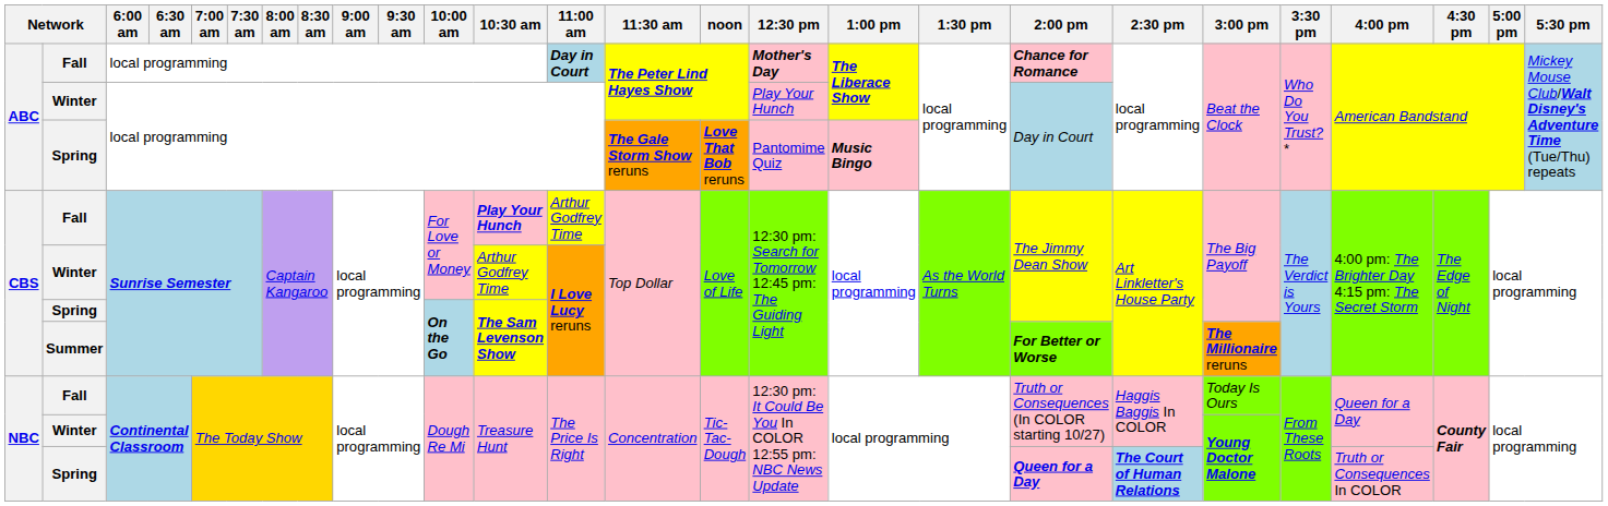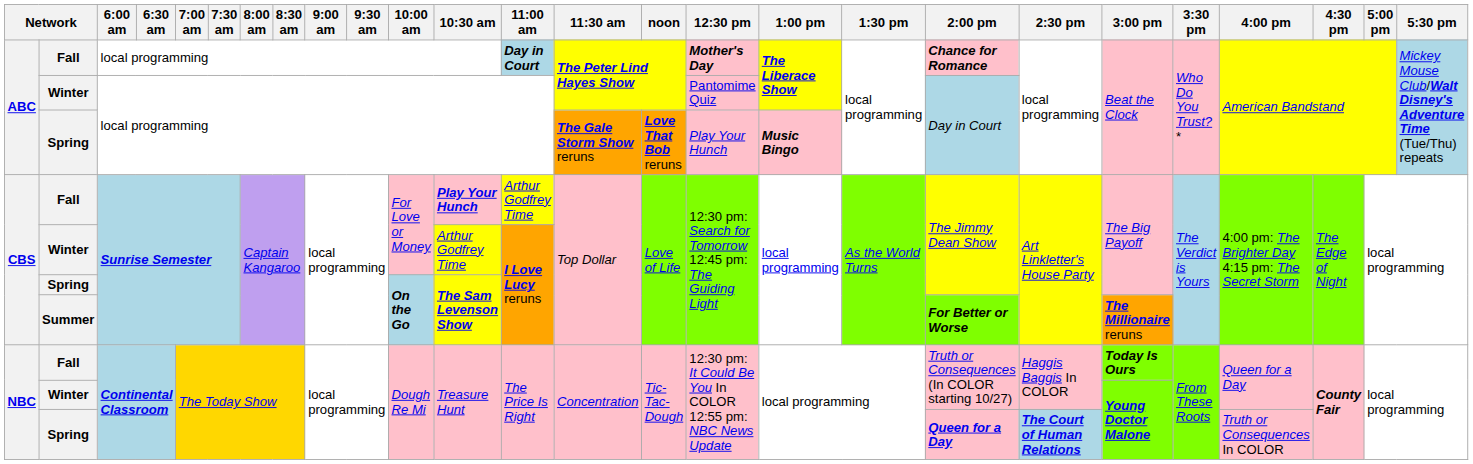ABC / Winter | 12:30 pm: Play Your Hunch -> Pantomime Quiz
ABC / Spring | 12:30 pm: Pantomime Quiz -> Play Your Hunch
NBC / Fall | 3:00 pm: normal -> bold
